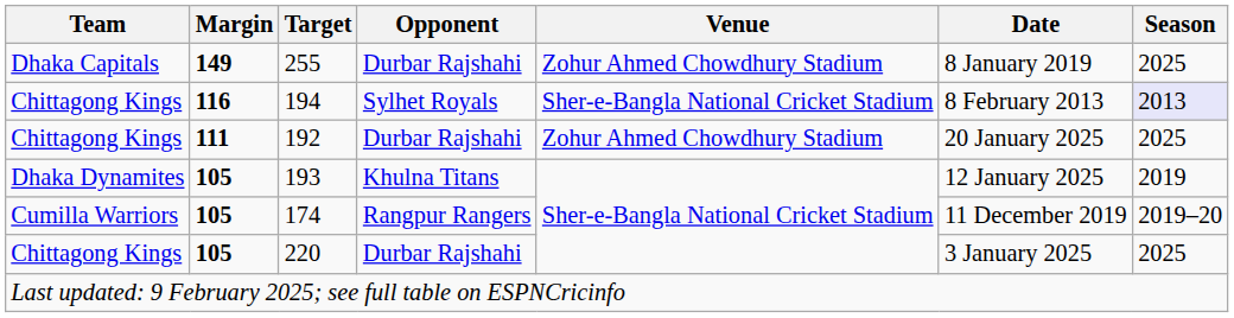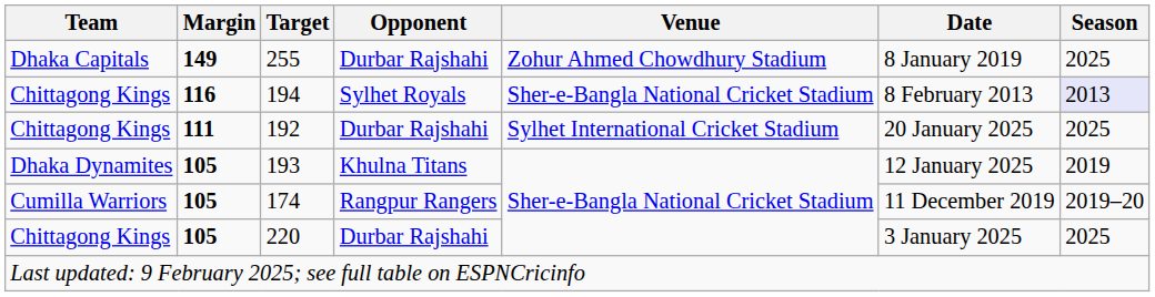192 | Venue: Zohur Ahmed Chowdhury Stadium -> Sylhet International Cricket Stadium
